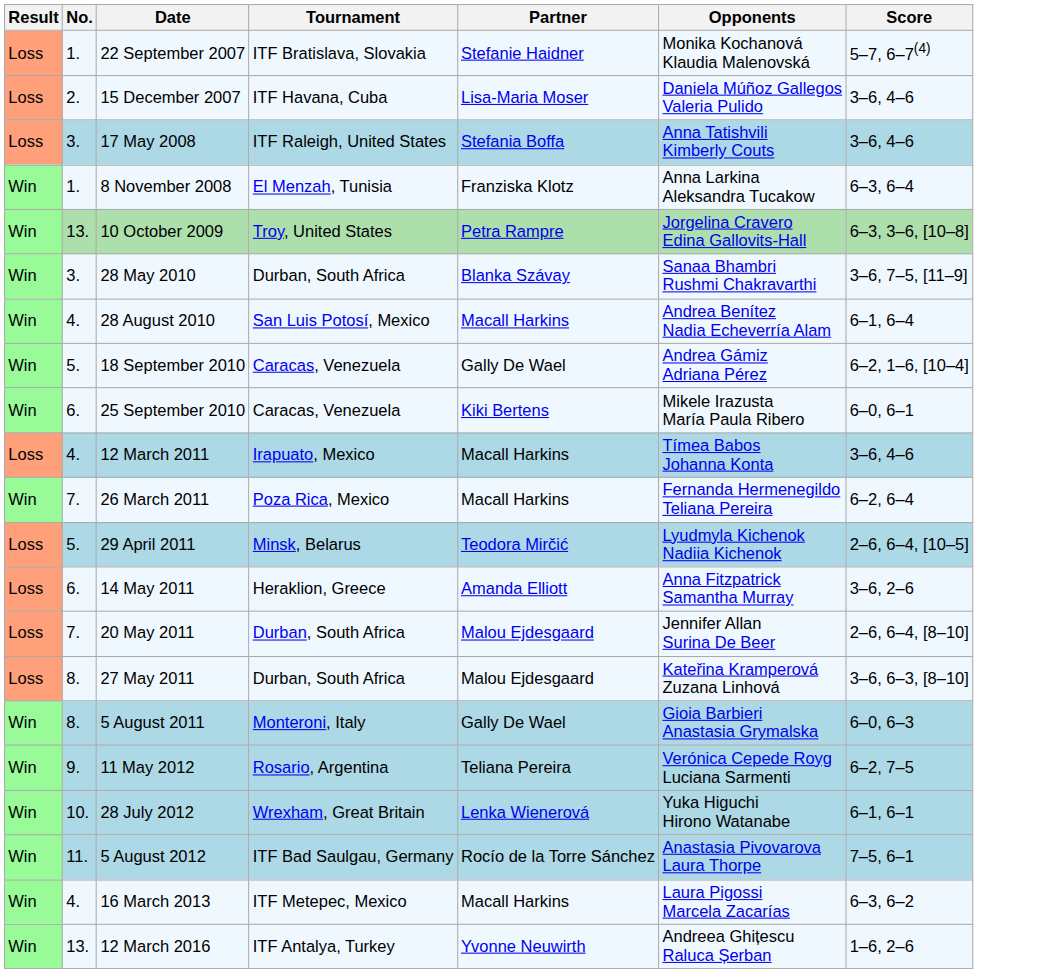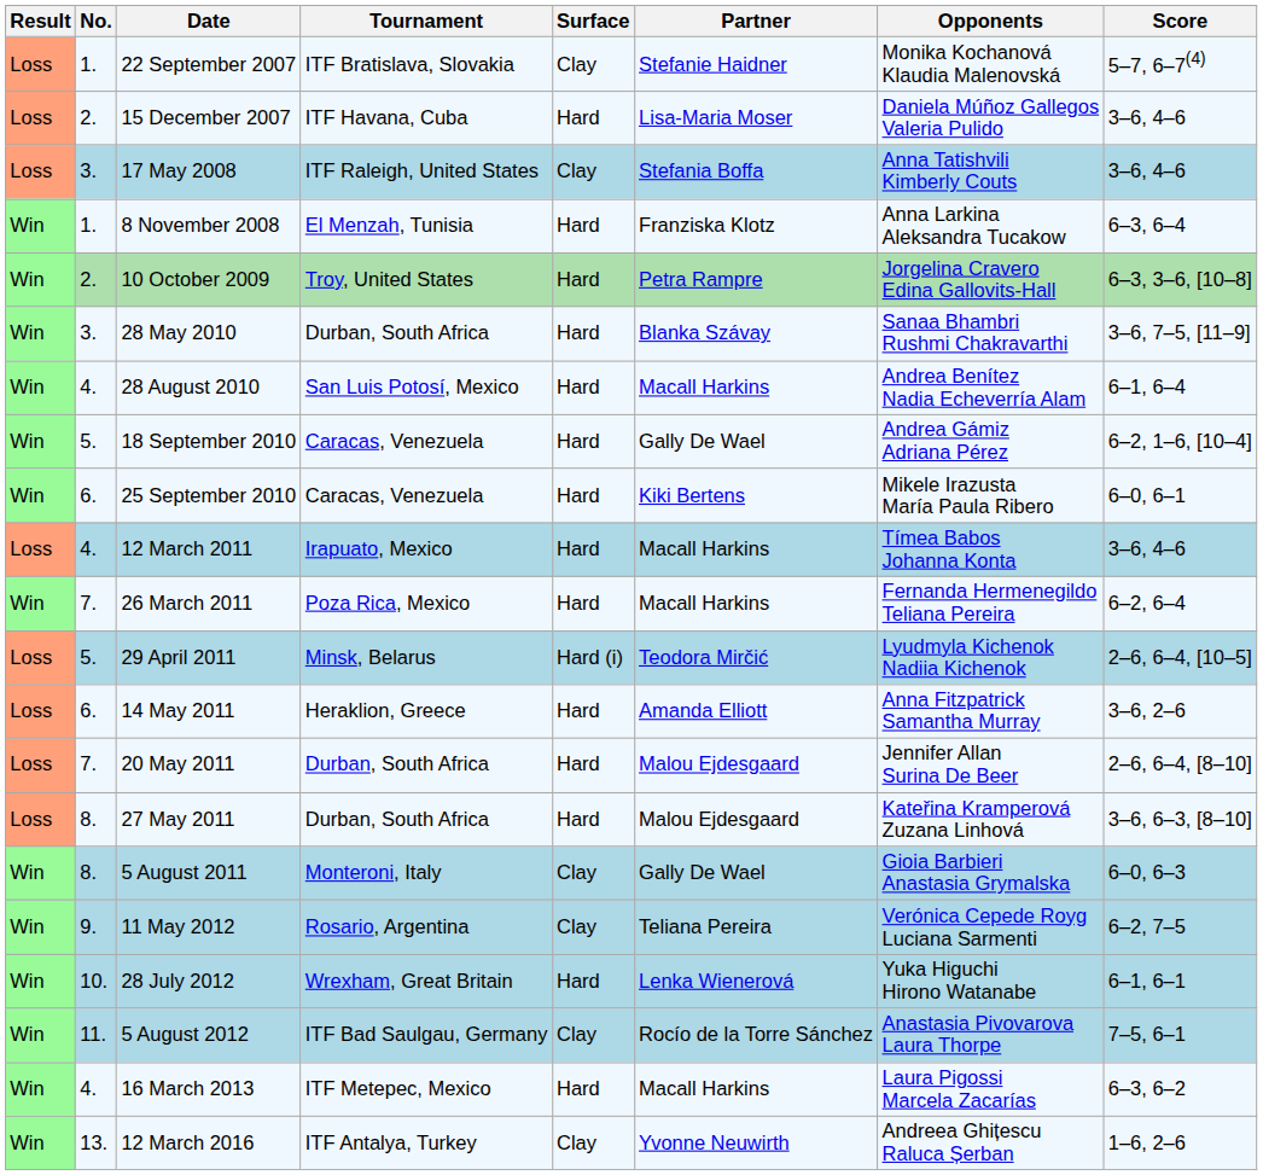+ column: Surface | Clay | Hard | Clay | Hard | Hard | Hard | Hard | Hard | Hard | Hard | Hard | Hard (i) | Hard | Hard | Hard | Clay | Clay | Hard | Clay | Hard | Clay
10 October 2009 | No.: 13. -> 2.
